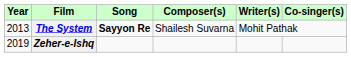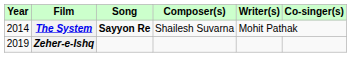The System | Year: 2013 -> 2014
